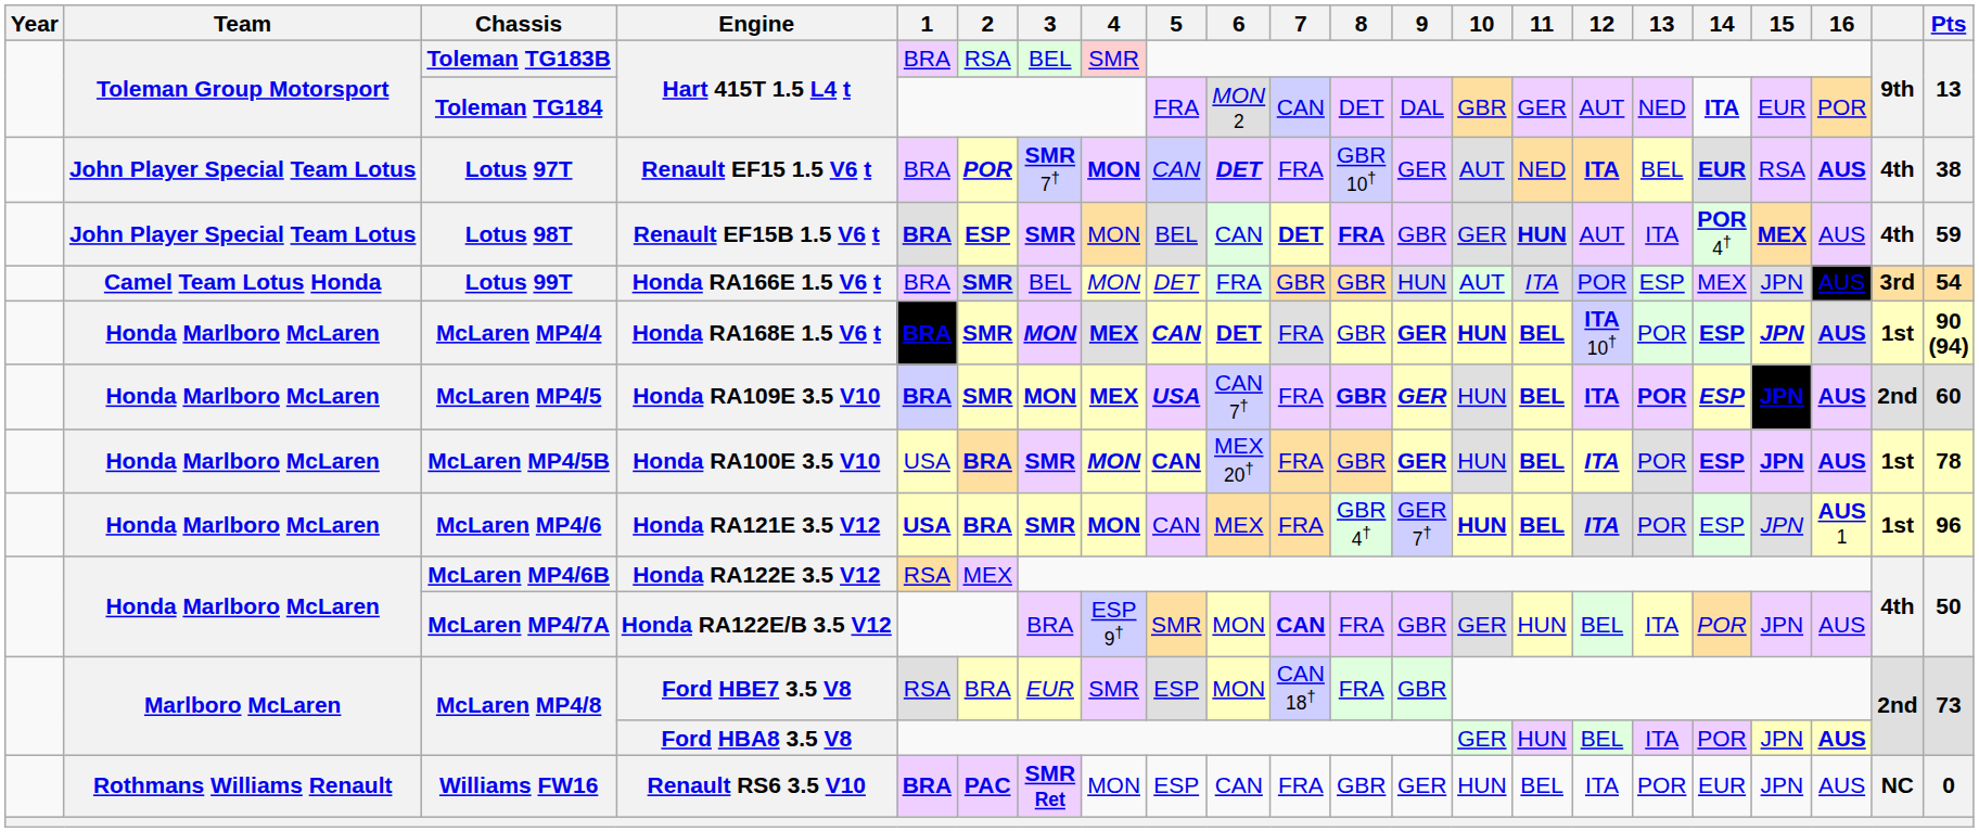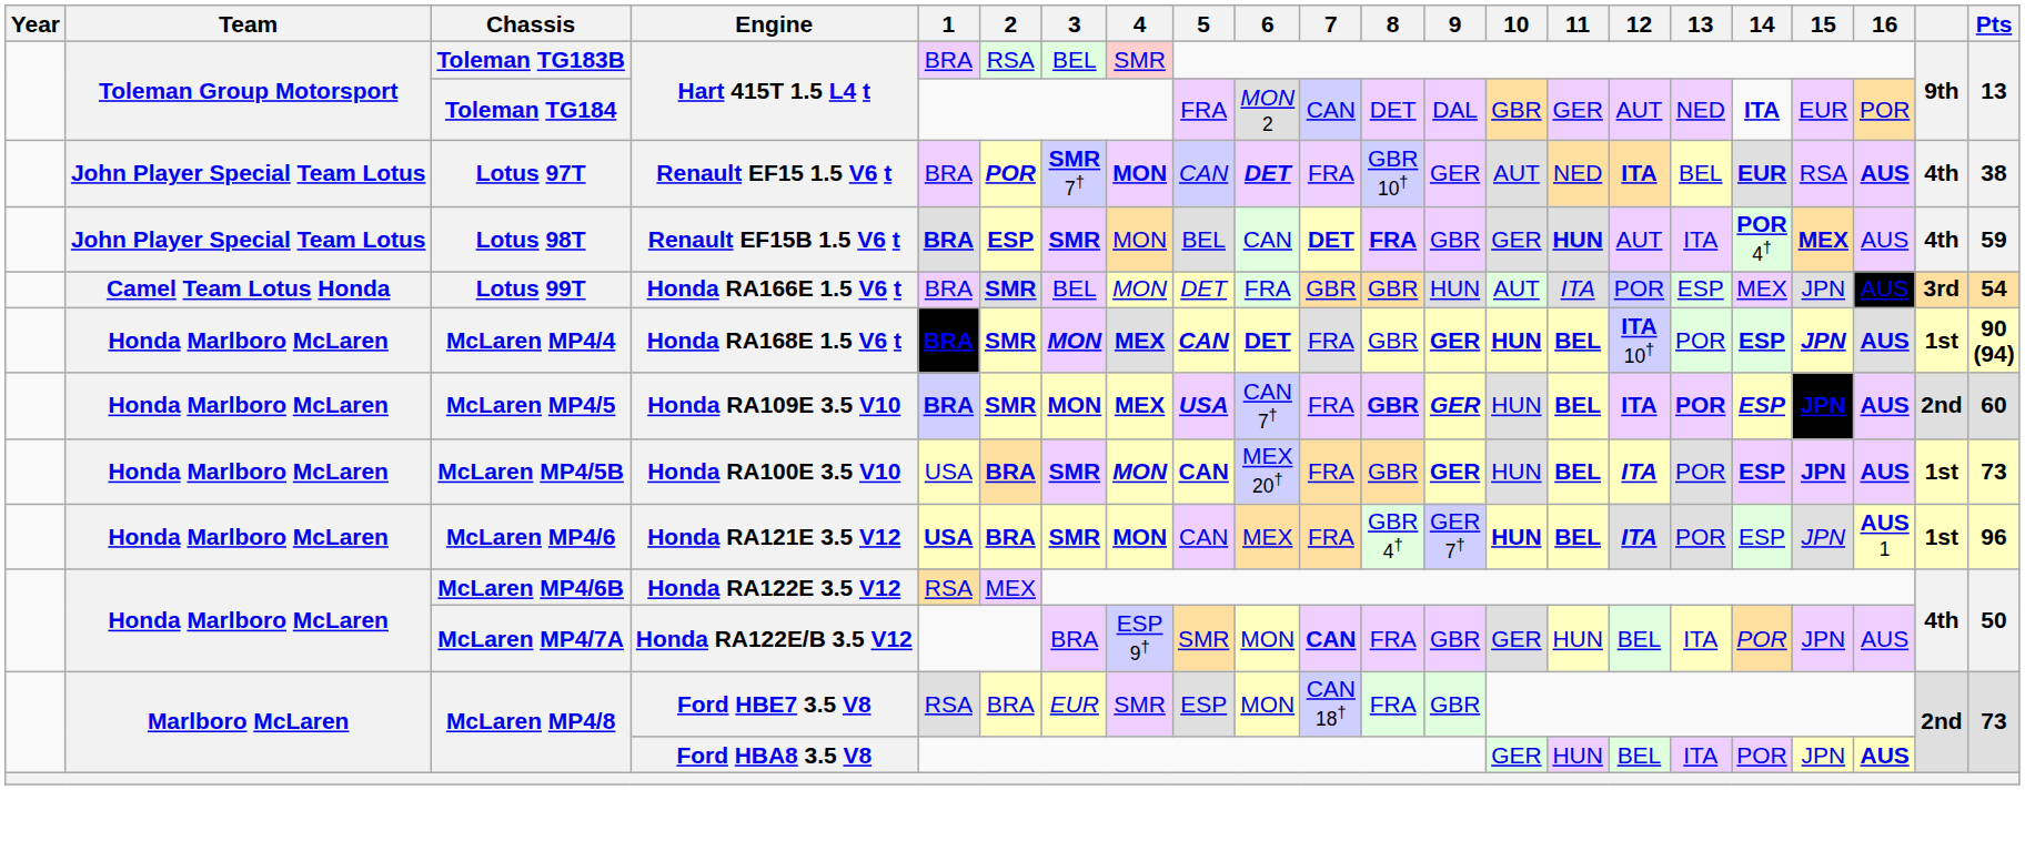McLaren MP4/5B | Pts: 78 -> 73
- row: Rothmans Williams Renault | Williams FW16 | Renault RS6 3.5 V10 | BRA | PAC | SMR Ret | MON | ESP | CAN | FRA | GBR | GER | HUN | BEL | ITA | POR | EUR | JPN | AUS | NC | 0
